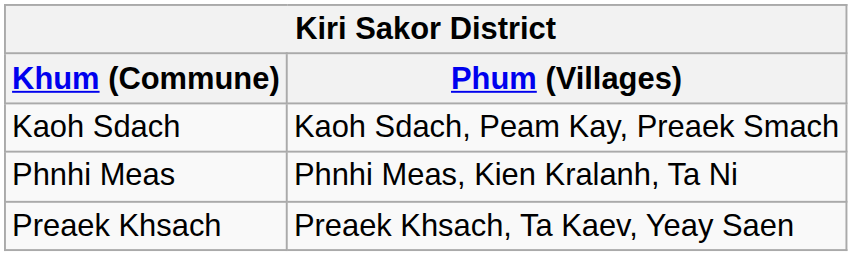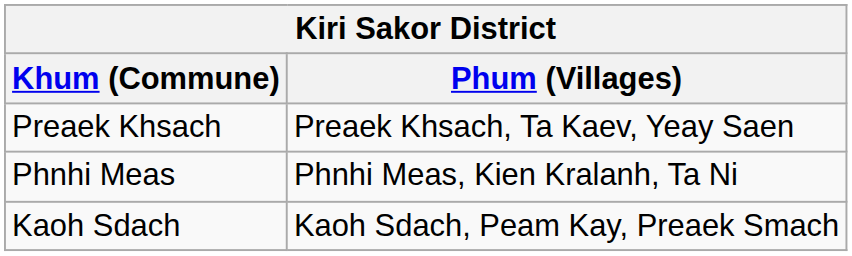rows swapped: Kaoh Sdach <-> Preaek Khsach
